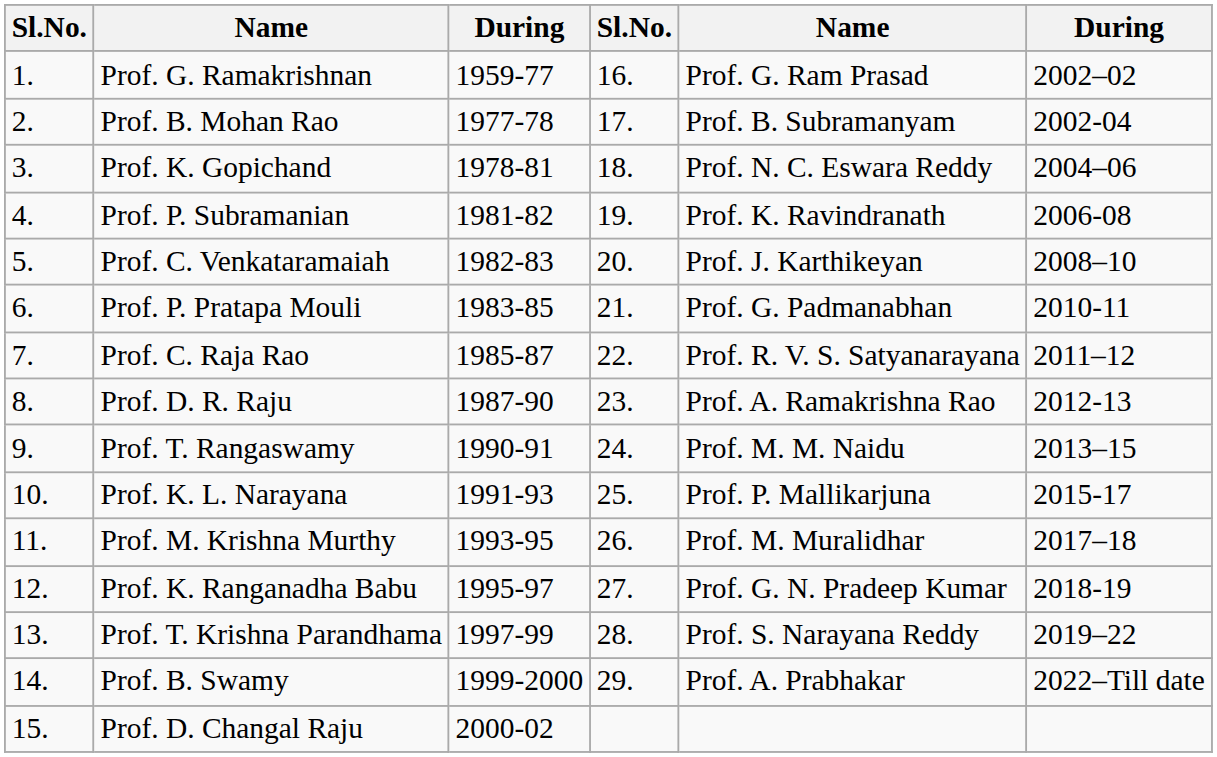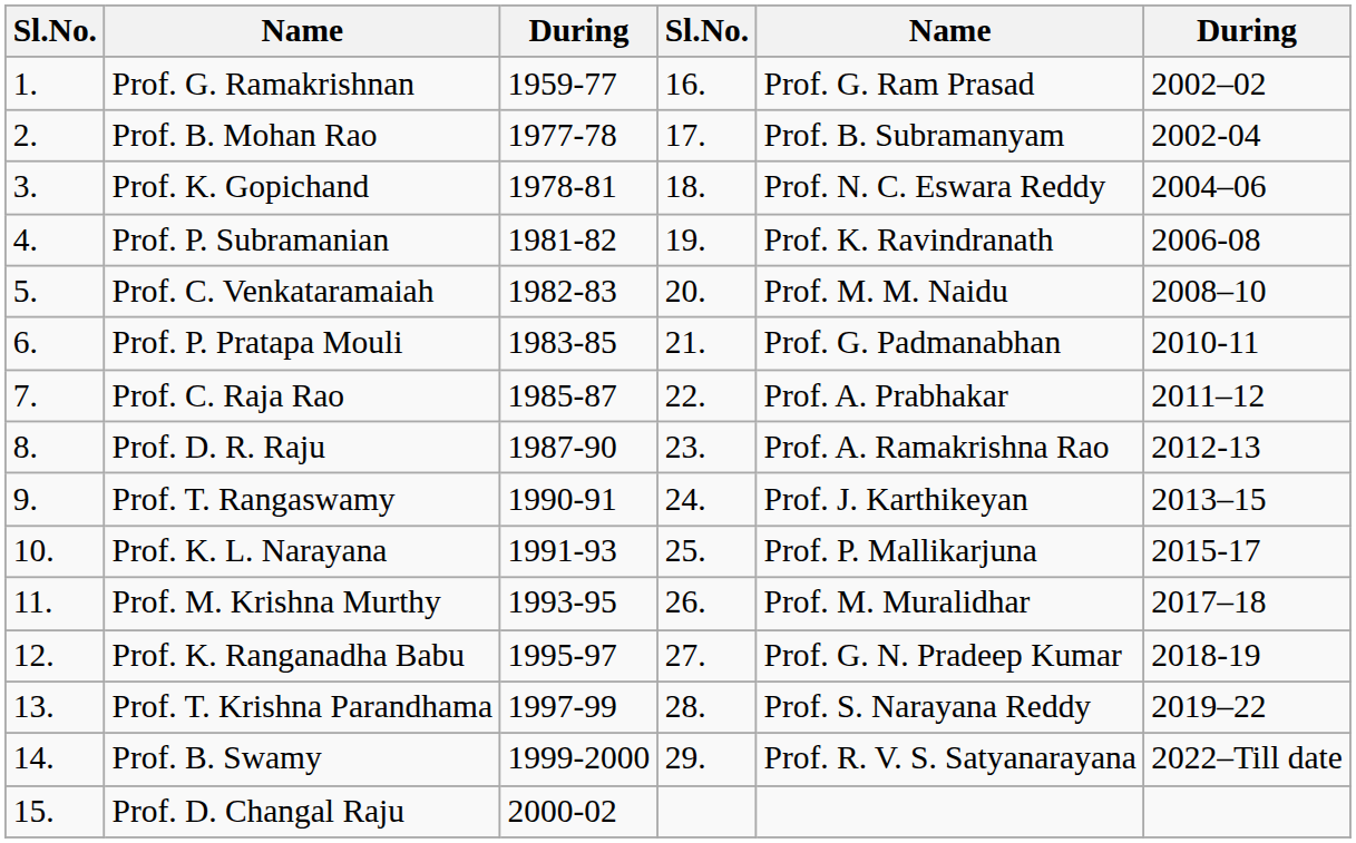Prof. C. Venkataramaiah | column 5: Prof. J. Karthikeyan -> Prof. M. M. Naidu
Prof. C. Raja Rao | column 5: Prof. R. V. S. Satyanarayana -> Prof. A. Prabhakar
Prof. T. Rangaswamy | column 5: Prof. M. M. Naidu -> Prof. J. Karthikeyan
Prof. B. Swamy | column 5: Prof. A. Prabhakar -> Prof. R. V. S. Satyanarayana
